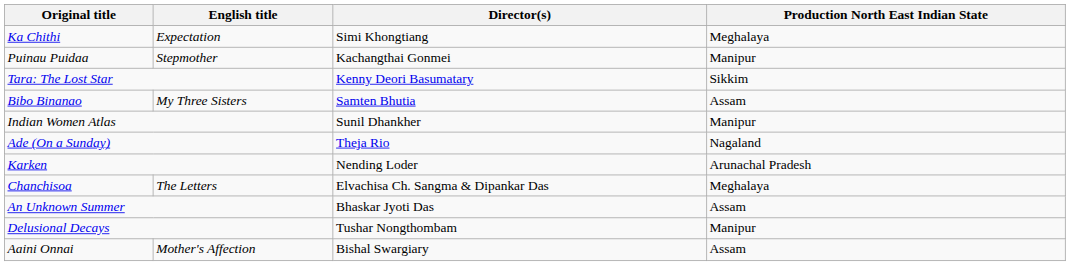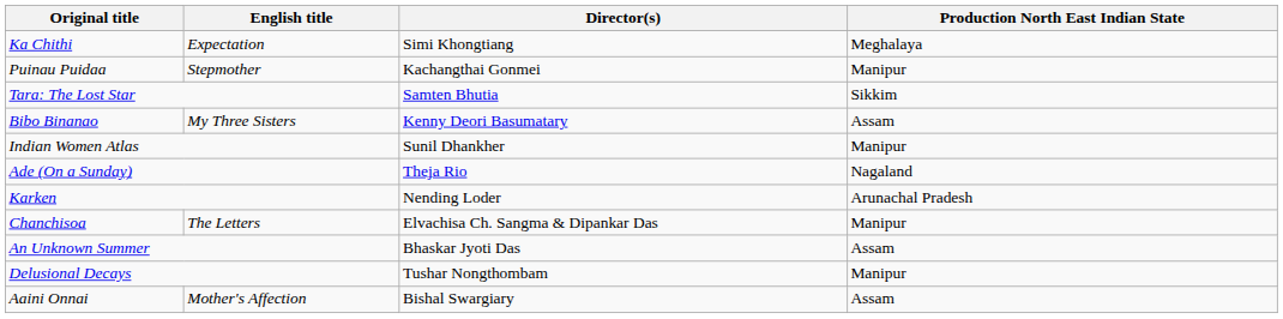Tara: The Lost Star | Director(s): Kenny Deori Basumatary -> Samten Bhutia
Bibo Binanao | Director(s): Samten Bhutia -> Kenny Deori Basumatary
Chanchisoa | Production North East Indian State: Meghalaya -> Manipur
